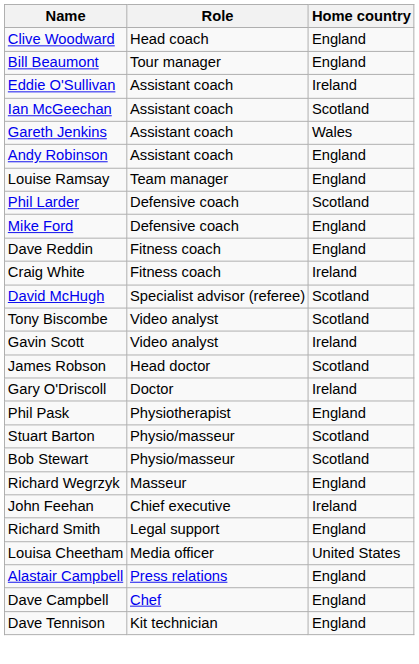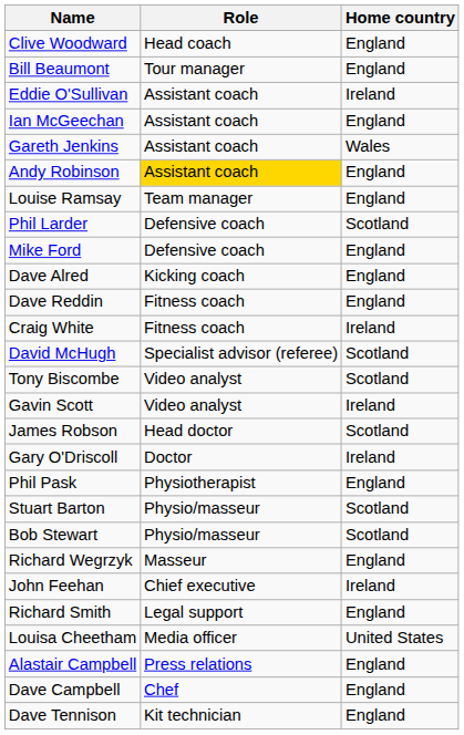Ian McGeechan | Home country: Scotland -> England
Andy Robinson | Role: no background -> gold background
+ row: Dave Alred | Kicking coach | England
